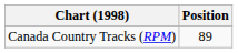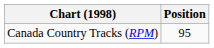Canada Country Tracks (RPM) | Position: 89 -> 95
